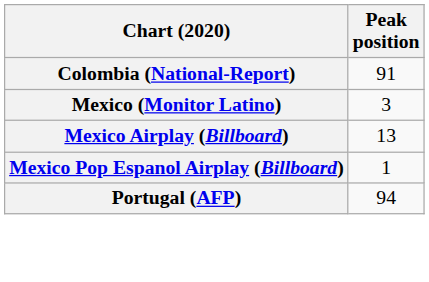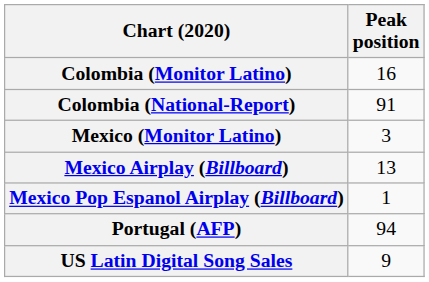+ row: Colombia (Monitor Latino) | 16
+ row: US Latin Digital Song Sales | 9
